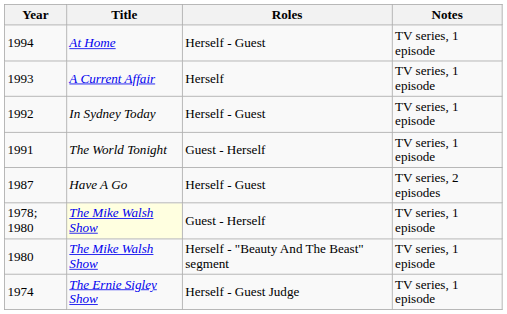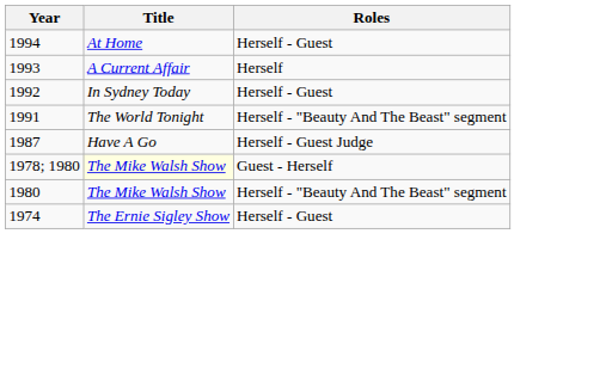- column: Notes | TV series, 1 episode | TV series, 1 episode | TV series, 1 episode | TV series, 1 episode | TV series, 2 episodes | TV series, 1 episode | TV series, 1 episode | TV series, 1 episode
1991 | Roles: Guest - Herself -> Herself - "Beauty And The Beast" segment
1987 | Roles: Herself - Guest -> Herself - Guest Judge
1974 | Roles: Herself - Guest Judge -> Herself - Guest
